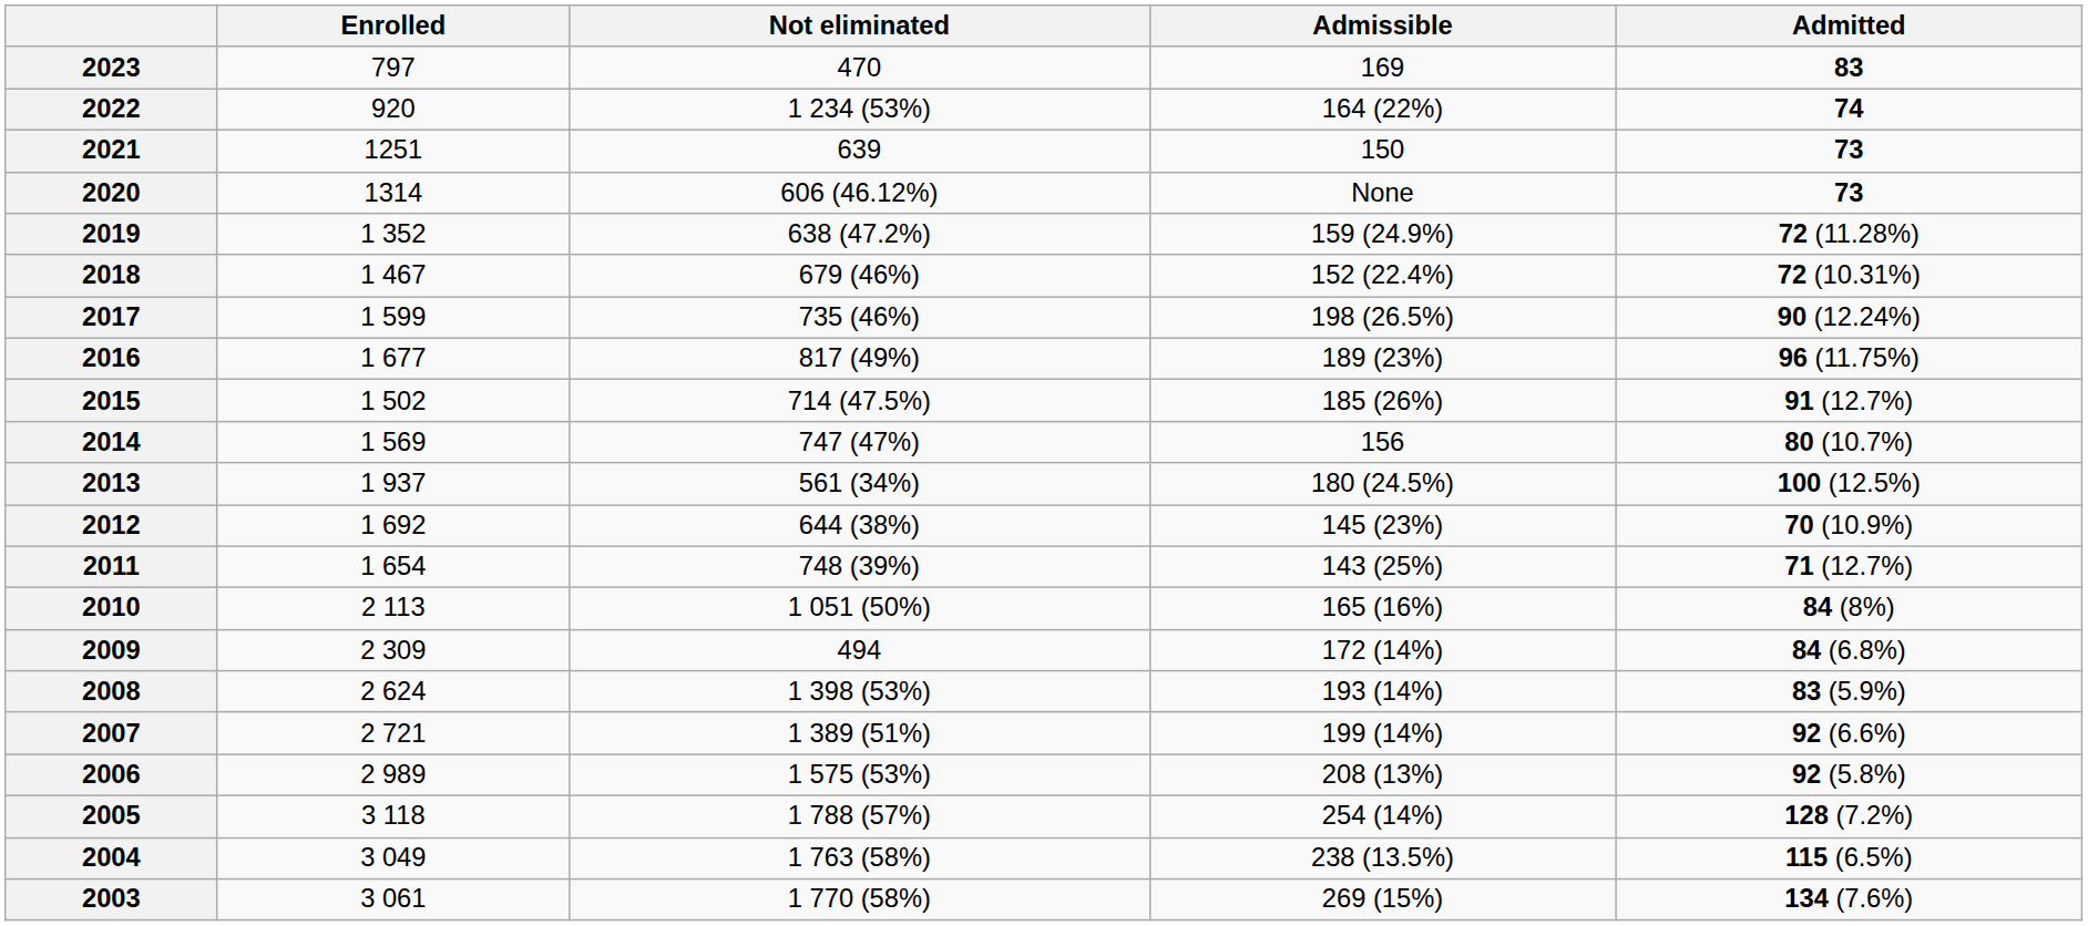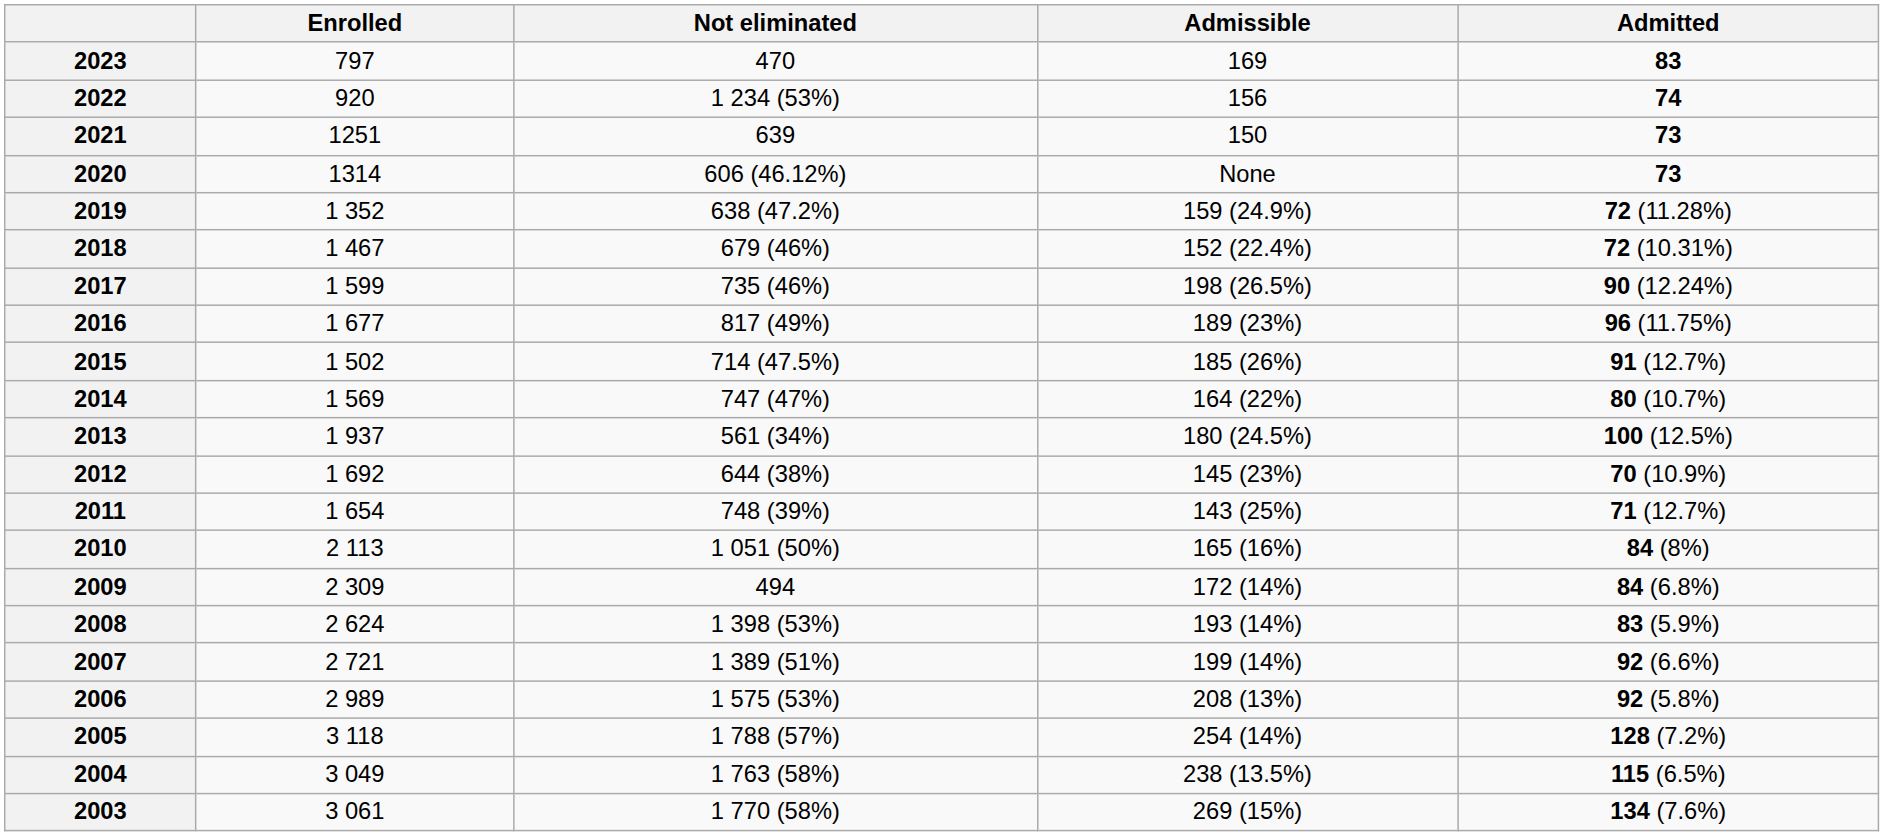2022 | Admissible: 164 (22%) -> 156
2014 | Admissible: 156 -> 164 (22%)
